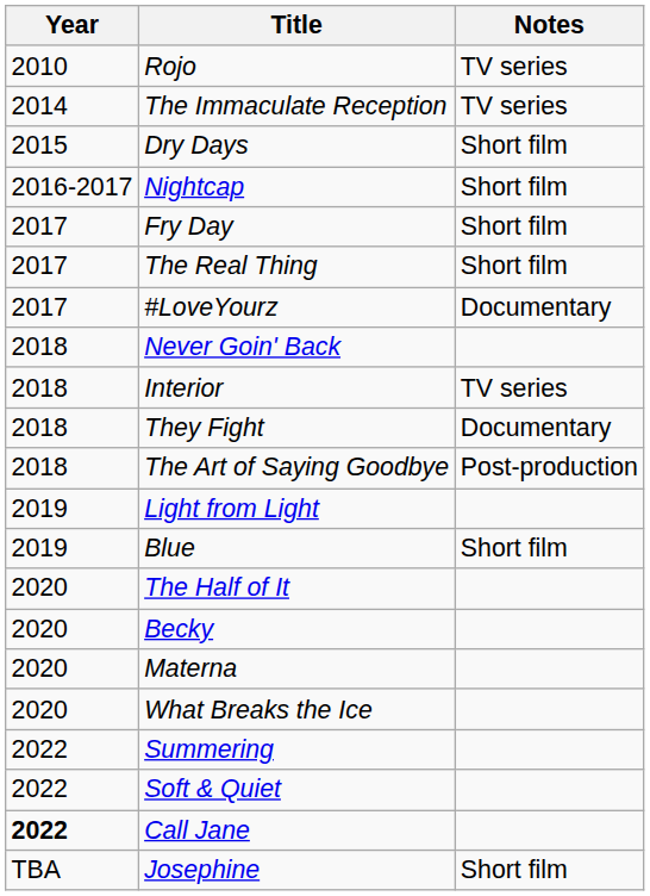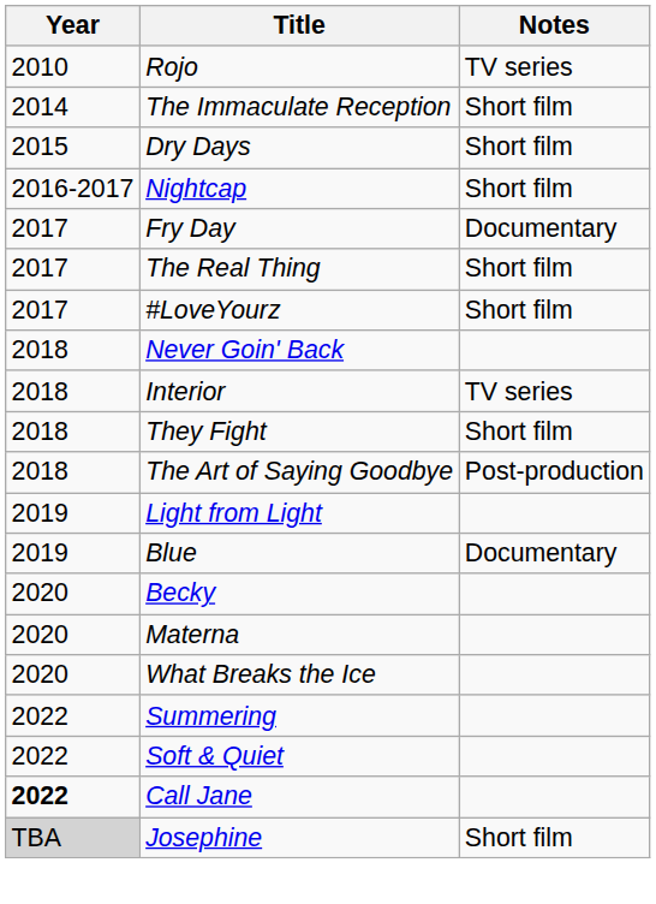The Immaculate Reception | Notes: TV series -> Short film
Fry Day | Notes: Short film -> Documentary
#LoveYourz | Notes: Documentary -> Short film
They Fight | Notes: Documentary -> Short film
Blue | Notes: Short film -> Documentary
- row: 2020 | The Half of It
Josephine | Year: no background -> lightgrey background
